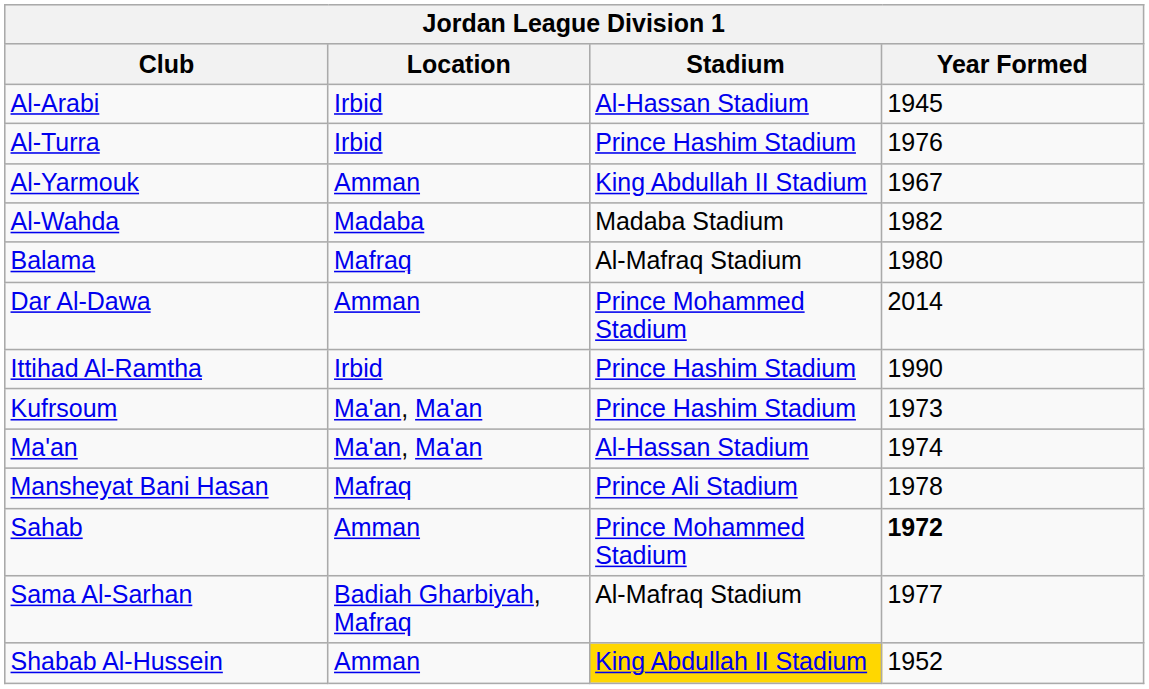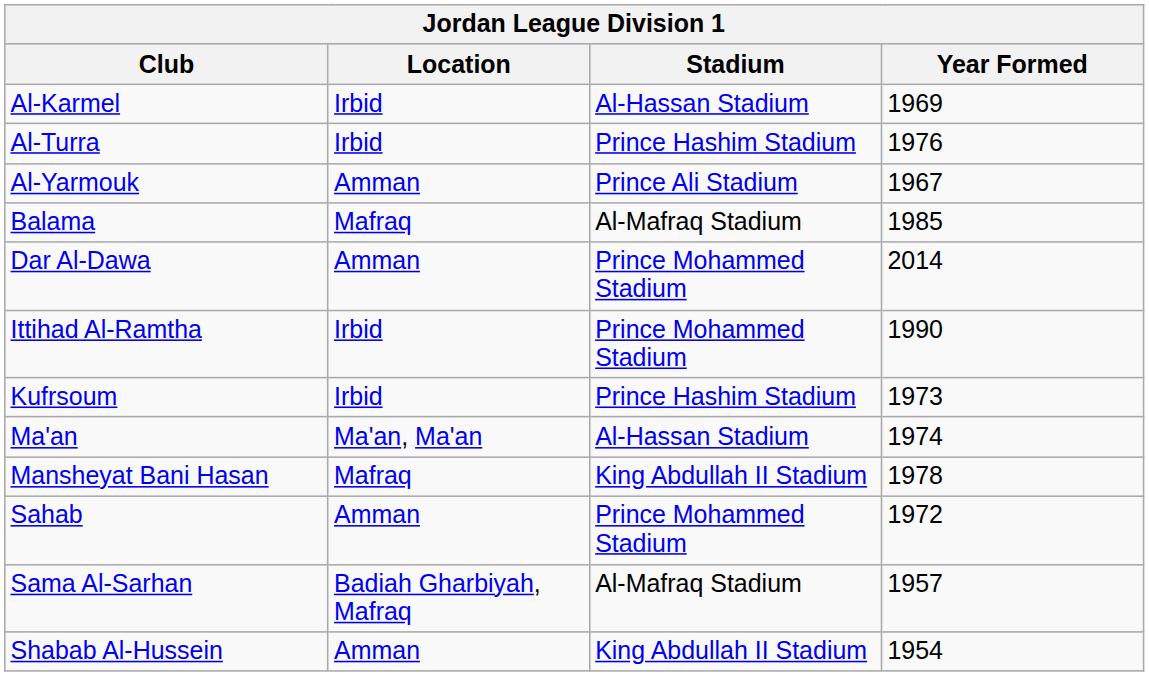- row: Al-Arabi | Irbid | Al-Hassan Stadium | 1945
+ row: Al-Karmel | Irbid | Al-Hassan Stadium | 1969
Al-Yarmouk | Stadium: King Abdullah II Stadium -> Prince Ali Stadium
- row: Al-Wahda | Madaba | Madaba Stadium | 1982
Balama | Year Formed: 1980 -> 1985
Ittihad Al-Ramtha | Stadium: Prince Hashim Stadium -> Prince Mohammed Stadium
Kufrsoum | Location: Ma'an, Ma'an -> Irbid
Mansheyat Bani Hasan | Stadium: Prince Ali Stadium -> King Abdullah II Stadium
Sahab | Year Formed: bold -> normal
Sama Al-Sarhan | Year Formed: 1977 -> 1957
Shabab Al-Hussein | Stadium: gold background -> no background
Shabab Al-Hussein | Year Formed: 1952 -> 1954
